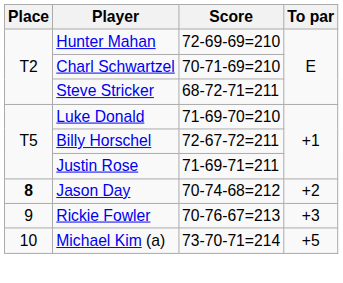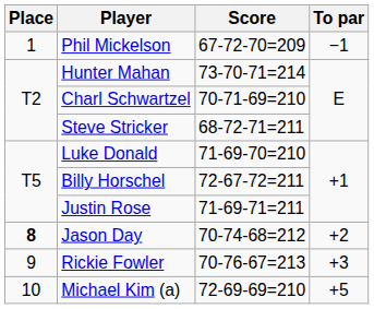+ row: 1 | Phil Mickelson | 67-72-70=209 | −1
Hunter Mahan | Score: 72-69-69=210 -> 73-70-71=214
Michael Kim (a) | Score: 73-70-71=214 -> 72-69-69=210
